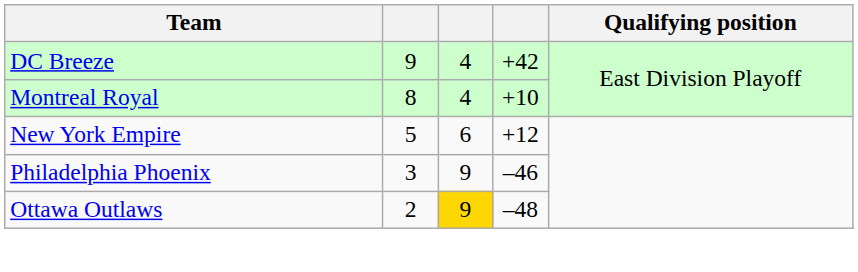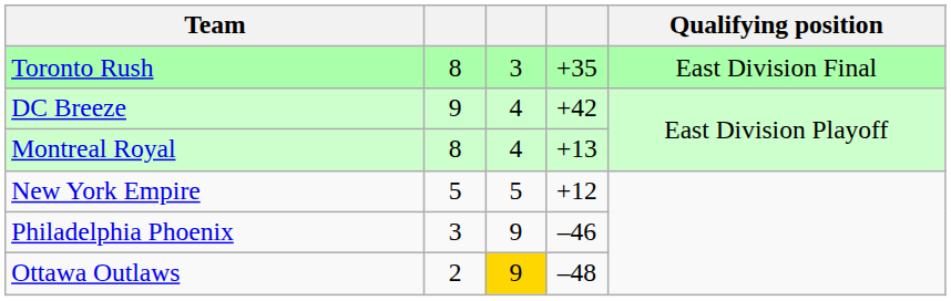+ row: Toronto Rush | 8 | 3 | +35 | East Division Final
Montreal Royal | column 4: +10 -> +13
New York Empire | column 3: 6 -> 5
